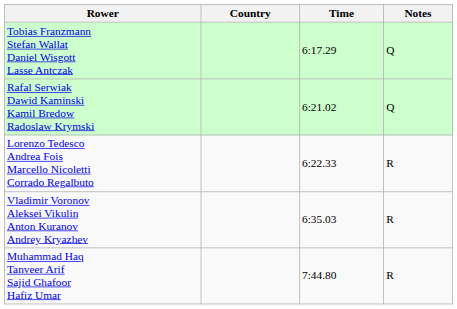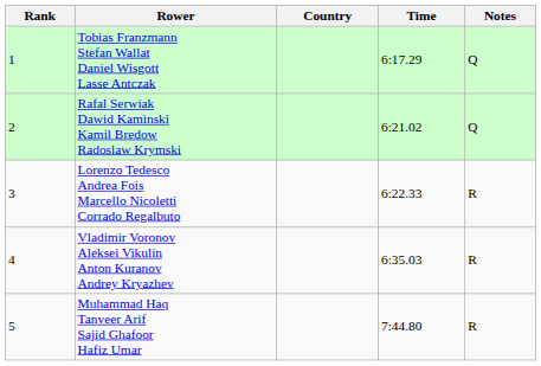+ column: Rank | 1 | 2 | 3 | 4 | 5
